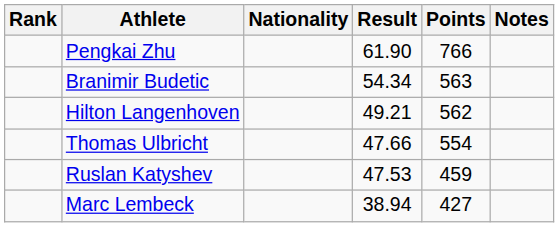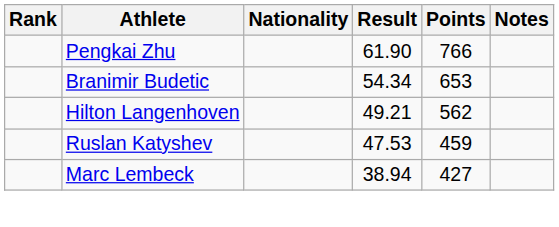Branimir Budetic | Points: 563 -> 653
- row: Thomas Ulbricht | 47.66 | 554
